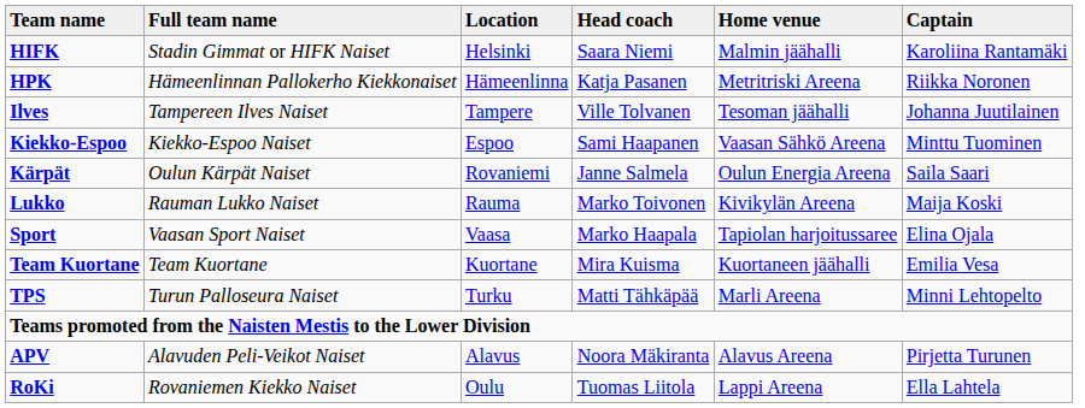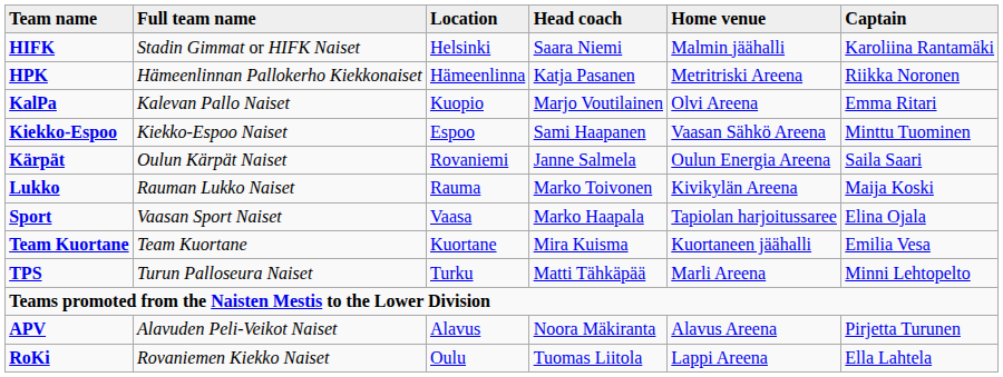- row: Ilves | Tampereen Ilves Naiset | Tampere | Ville Tolvanen | Tesoman jäähalli | Johanna Juutilainen
+ row: KalPa | Kalevan Pallo Naiset | Kuopio | Marjo Voutilainen | Olvi Areena | Emma Ritari
